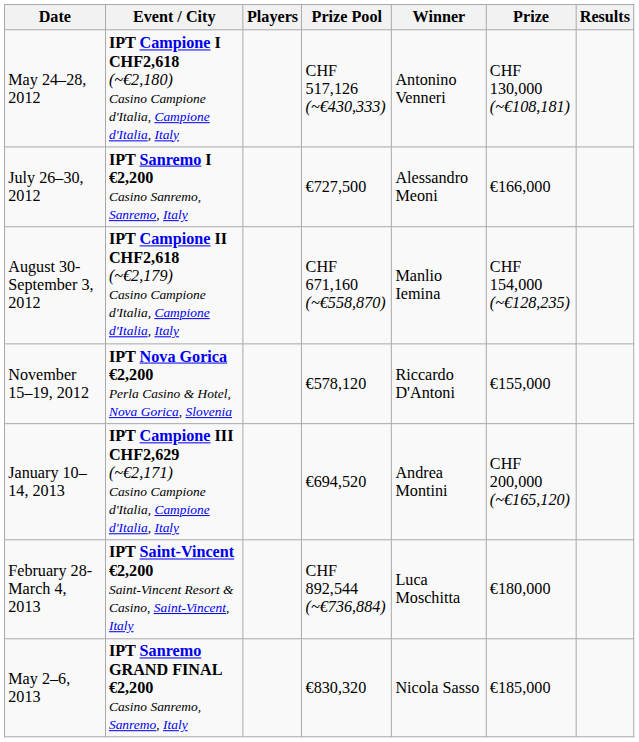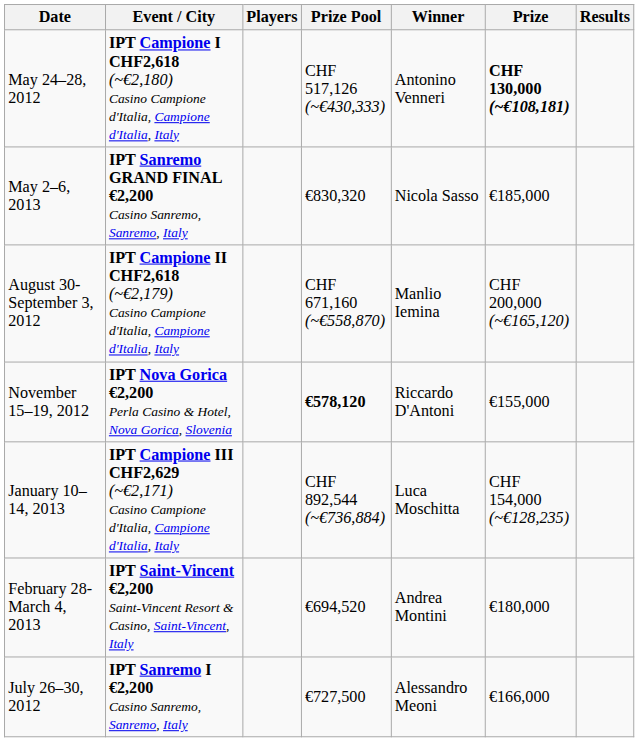May 24–28, 2012 | Prize: normal -> bold
rows swapped: July 26–30, 2012 <-> May 2–6, 2013
August 30-September 3, 2012 | Prize: CHF 154,000 (~€128,235) -> CHF 200,000 (~€165,120)
November 15–19, 2012 | Prize Pool: normal -> bold
January 10–14, 2013 | Prize Pool: €694,520 -> CHF 892,544 (~€736,884)
January 10–14, 2013 | Winner: Andrea Montini -> Luca Moschitta
January 10–14, 2013 | Prize: CHF 200,000 (~€165,120) -> CHF 154,000 (~€128,235)
February 28-March 4, 2013 | Prize Pool: CHF 892,544 (~€736,884) -> €694,520
February 28-March 4, 2013 | Winner: Luca Moschitta -> Andrea Montini
